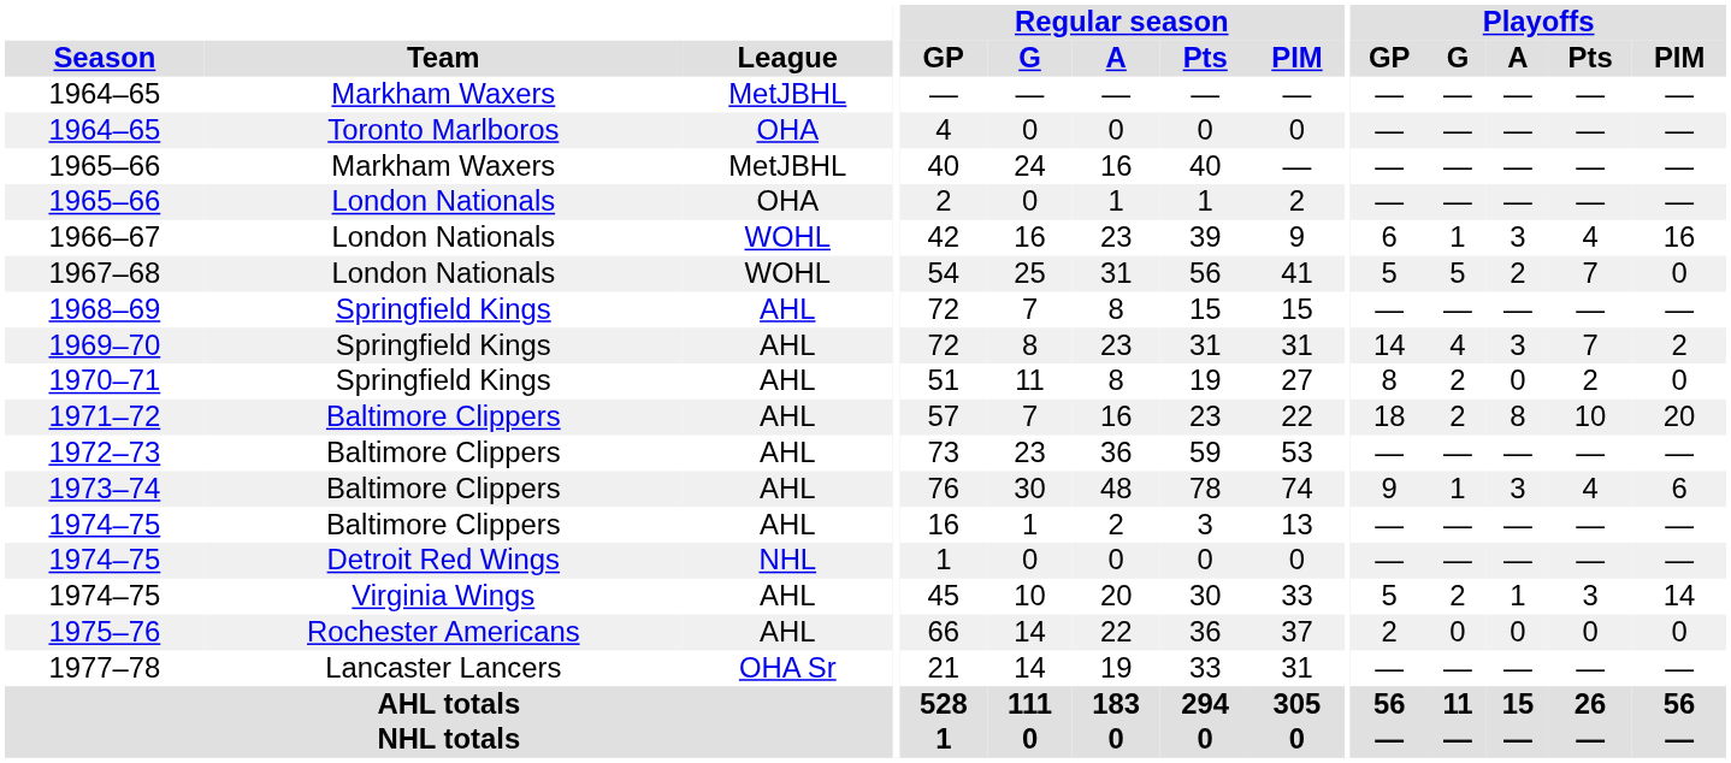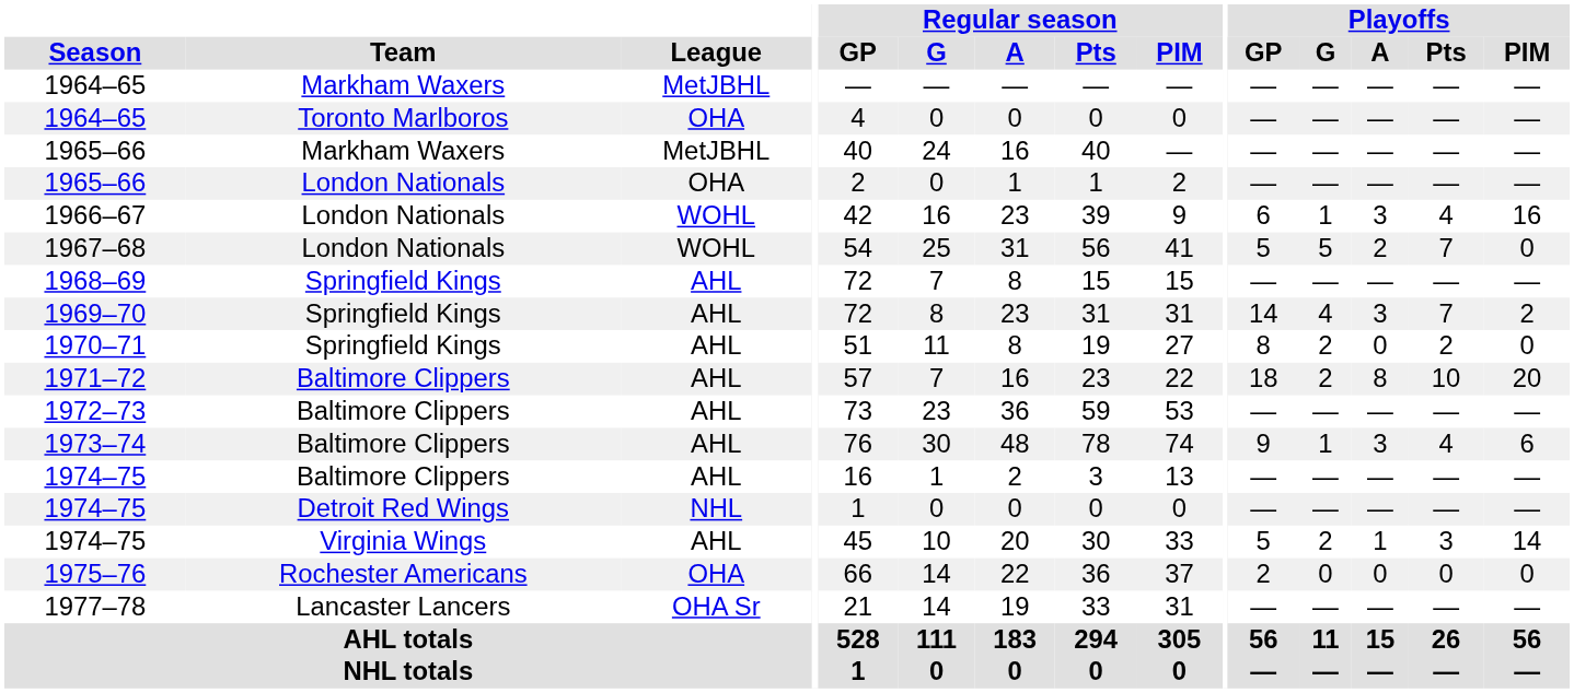1975–76 | League: AHL -> OHA
